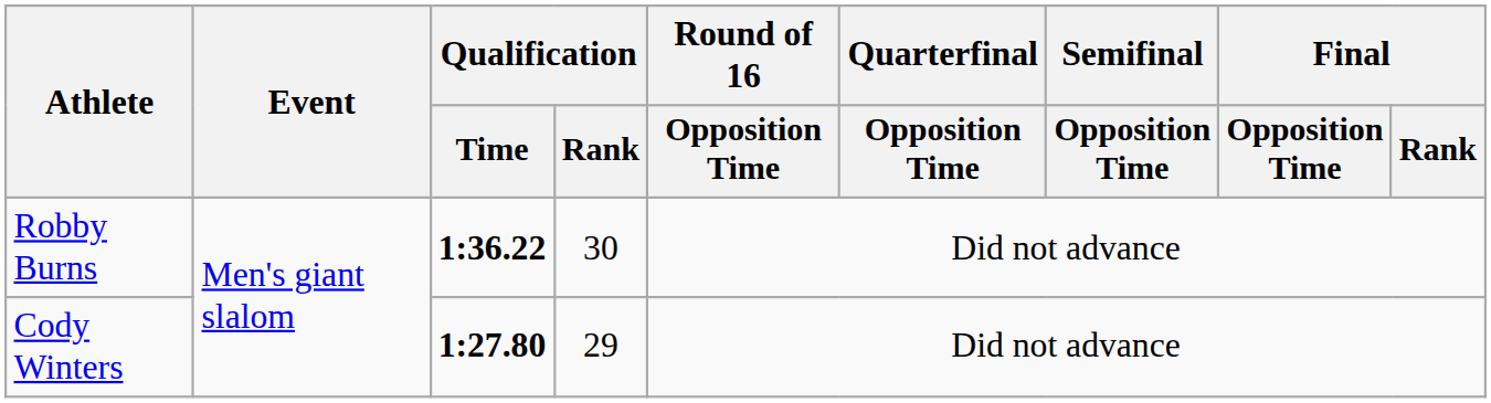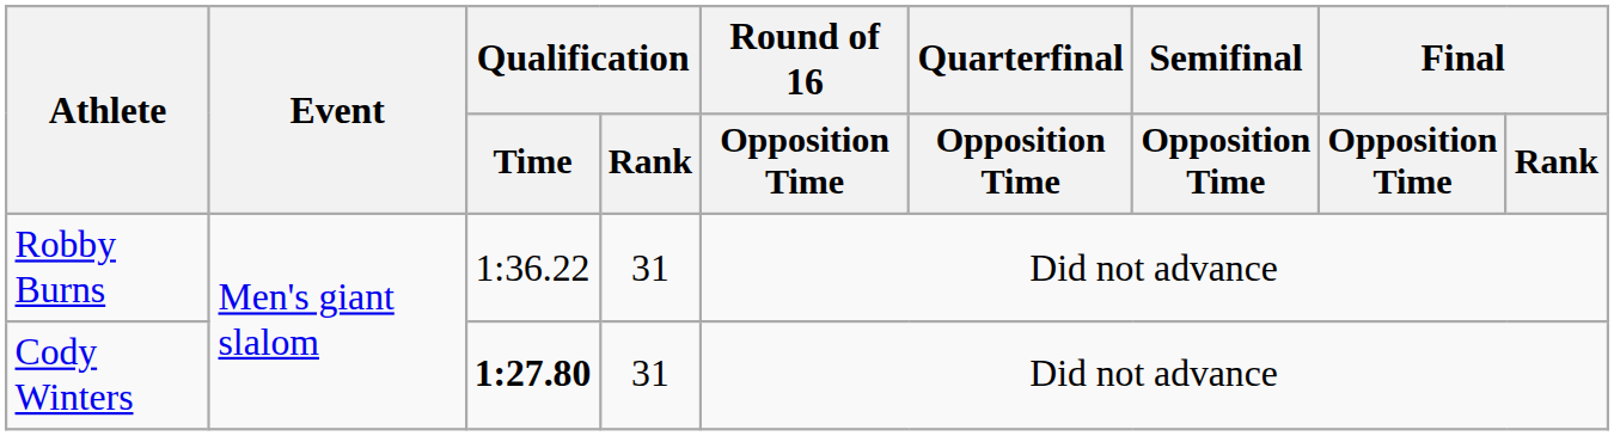Robby Burns | Qualification / Time: bold -> normal
Robby Burns | Qualification / Rank: 30 -> 31
Cody Winters | Qualification / Rank: 29 -> 31
